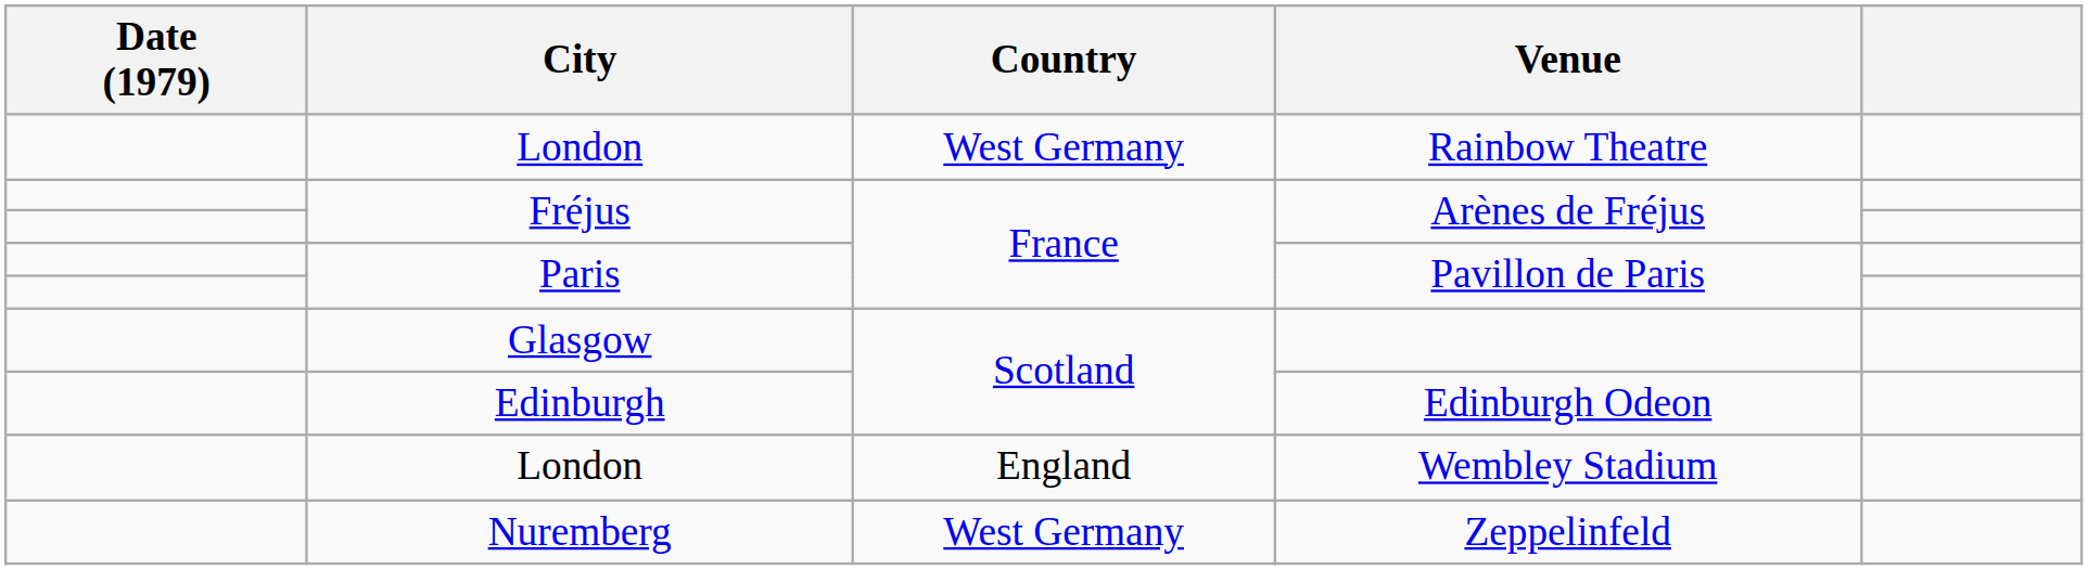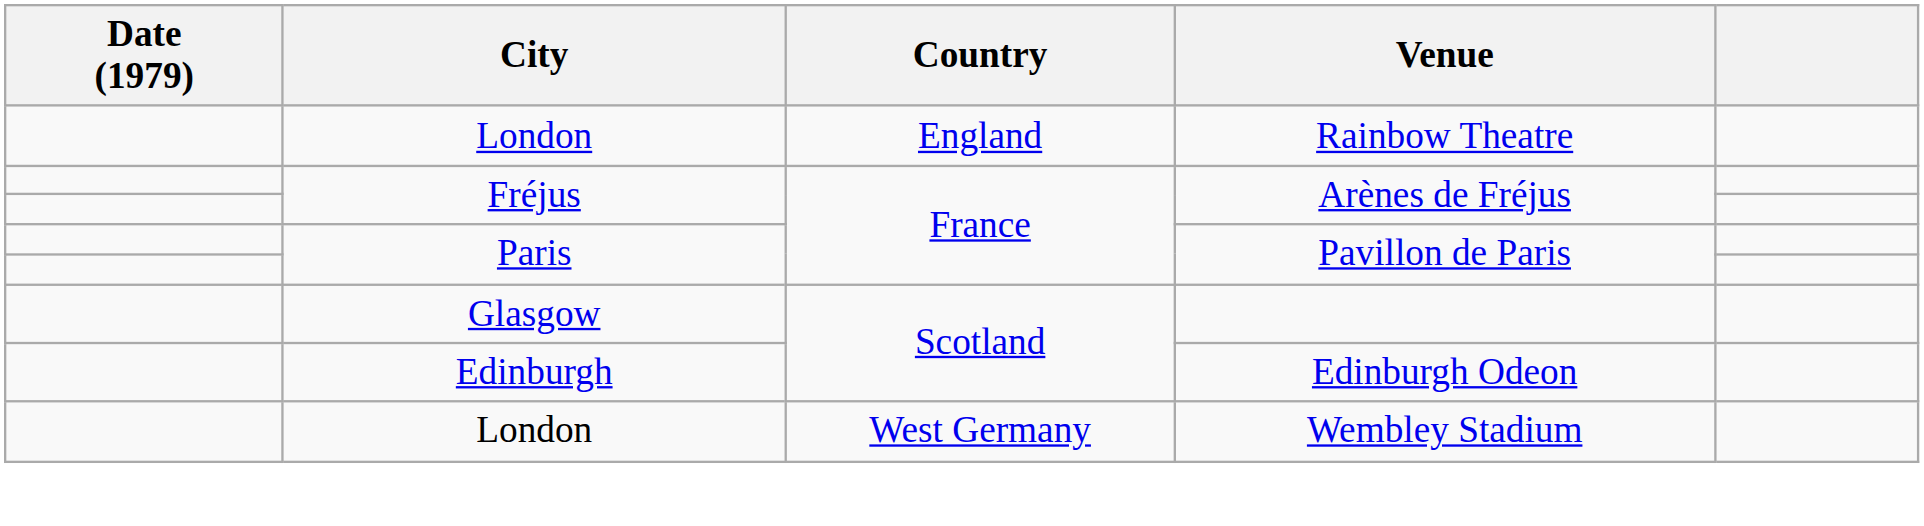Rainbow Theatre | Country: West Germany -> England
Wembley Stadium | Country: England -> West Germany
- row: Nuremberg | West Germany | Zeppelinfeld
